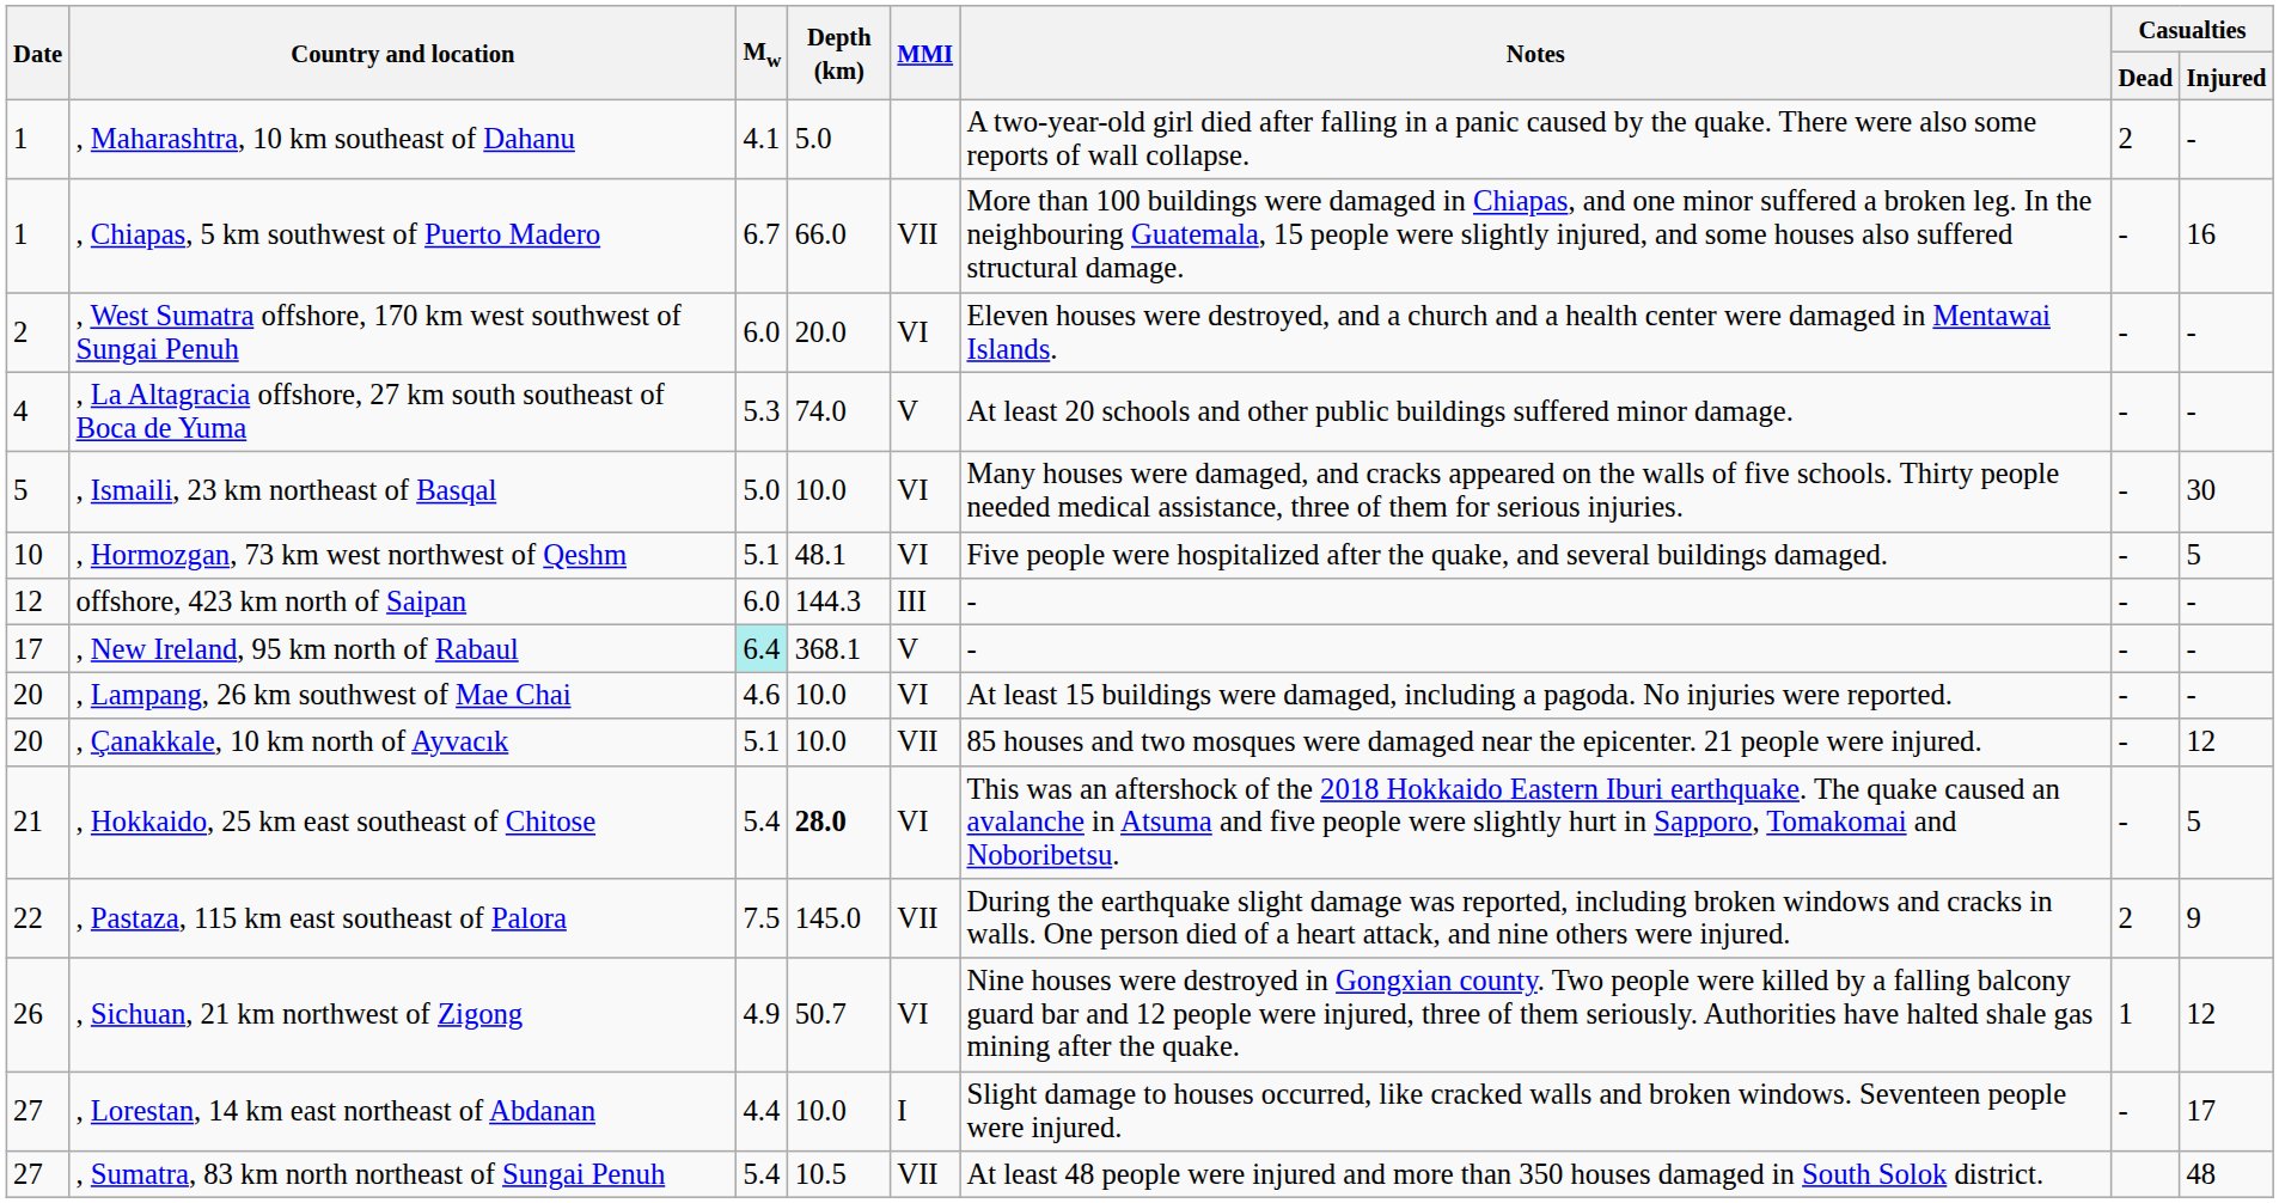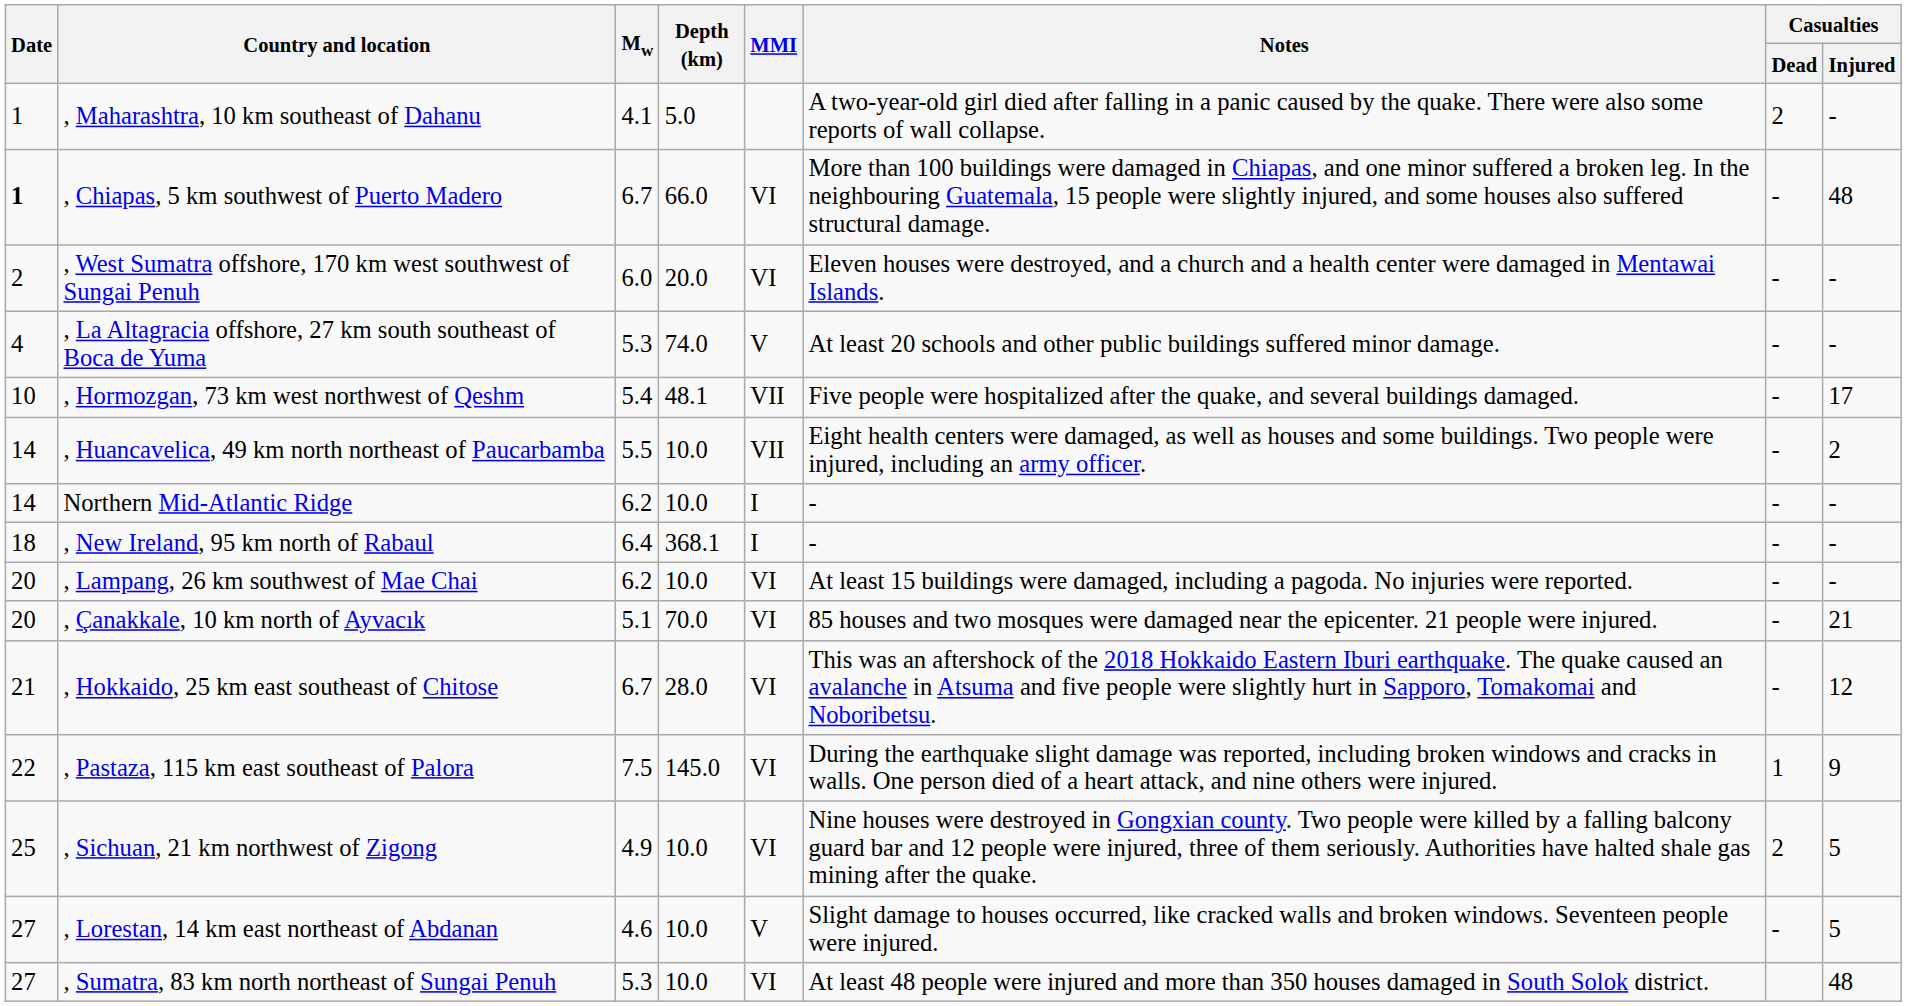, Chiapas, 5 km southwest of Puerto Madero | Date: normal -> bold
, Chiapas, 5 km southwest of Puerto Madero | MMI: VII -> VI
, Chiapas, 5 km southwest of Puerto Madero | Casualties / Injured: 16 -> 48
- row: 5 | , Ismaili, 23 km northeast of Basqal | 5.0 | 10.0 | VI | Many houses were damaged, and cracks appeared on the walls of five schools. Thirty people needed medical assistance, three of them for serious injuries. | - | 30
, Hormozgan, 73 km west northwest of Qeshm | Mw: 5.1 -> 5.4
, Hormozgan, 73 km west northwest of Qeshm | MMI: VI -> VII
, Hormozgan, 73 km west northwest of Qeshm | Casualties / Injured: 5 -> 17
- row: 12 | offshore, 423 km north of Saipan | 6.0 | 144.3 | III | - | - | -
+ row: 14 | , Huancavelica, 49 km north northeast of Paucarbamba | 5.5 | 10.0 | VII | Eight health centers were damaged, as well as houses and some buildings. Two people were injured, including an army officer. | - | 2
+ row: 14 | Northern Mid-Atlantic Ridge | 6.2 | 10.0 | I | - | - | -
, New Ireland, 95 km north of Rabaul | Date: 17 -> 18
, New Ireland, 95 km north of Rabaul | Mw: paleturquoise background -> no background
, New Ireland, 95 km north of Rabaul | MMI: V -> I
, Lampang, 26 km southwest of Mae Chai | Mw: 4.6 -> 6.2
, Çanakkale, 10 km north of Ayvacık | Depth (km): 10.0 -> 70.0
, Çanakkale, 10 km north of Ayvacık | MMI: VII -> VI
, Çanakkale, 10 km north of Ayvacık | Casualties / Injured: 12 -> 21
, Hokkaido, 25 km east southeast of Chitose | Mw: 5.4 -> 6.7
, Hokkaido, 25 km east southeast of Chitose | Depth (km): bold -> normal
, Hokkaido, 25 km east southeast of Chitose | Casualties / Injured: 5 -> 12
, Pastaza, 115 km east southeast of Palora | MMI: VII -> VI
, Pastaza, 115 km east southeast of Palora | Casualties / Dead: 2 -> 1
, Sichuan, 21 km northwest of Zigong | Date: 26 -> 25
, Sichuan, 21 km northwest of Zigong | Depth (km): 50.7 -> 10.0
, Sichuan, 21 km northwest of Zigong | Casualties / Dead: 1 -> 2
, Sichuan, 21 km northwest of Zigong | Casualties / Injured: 12 -> 5
, Lorestan, 14 km east northeast of Abdanan | Mw: 4.4 -> 4.6
, Lorestan, 14 km east northeast of Abdanan | MMI: I -> V
, Lorestan, 14 km east northeast of Abdanan | Casualties / Injured: 17 -> 5
, Sumatra, 83 km north northeast of Sungai Penuh | Mw: 5.4 -> 5.3
, Sumatra, 83 km north northeast of Sungai Penuh | Depth (km): 10.5 -> 10.0
, Sumatra, 83 km north northeast of Sungai Penuh | MMI: VII -> VI
